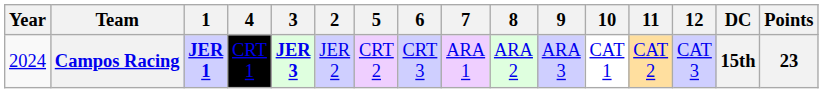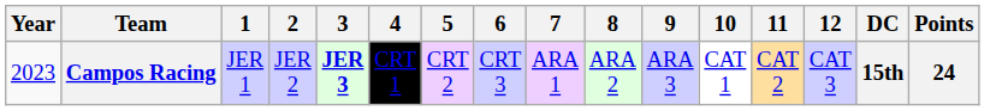columns swapped: 2 <-> 4
Campos Racing | Year: 2024 -> 2023
Campos Racing | 1: bold -> normal
Campos Racing | Points: 23 -> 24
